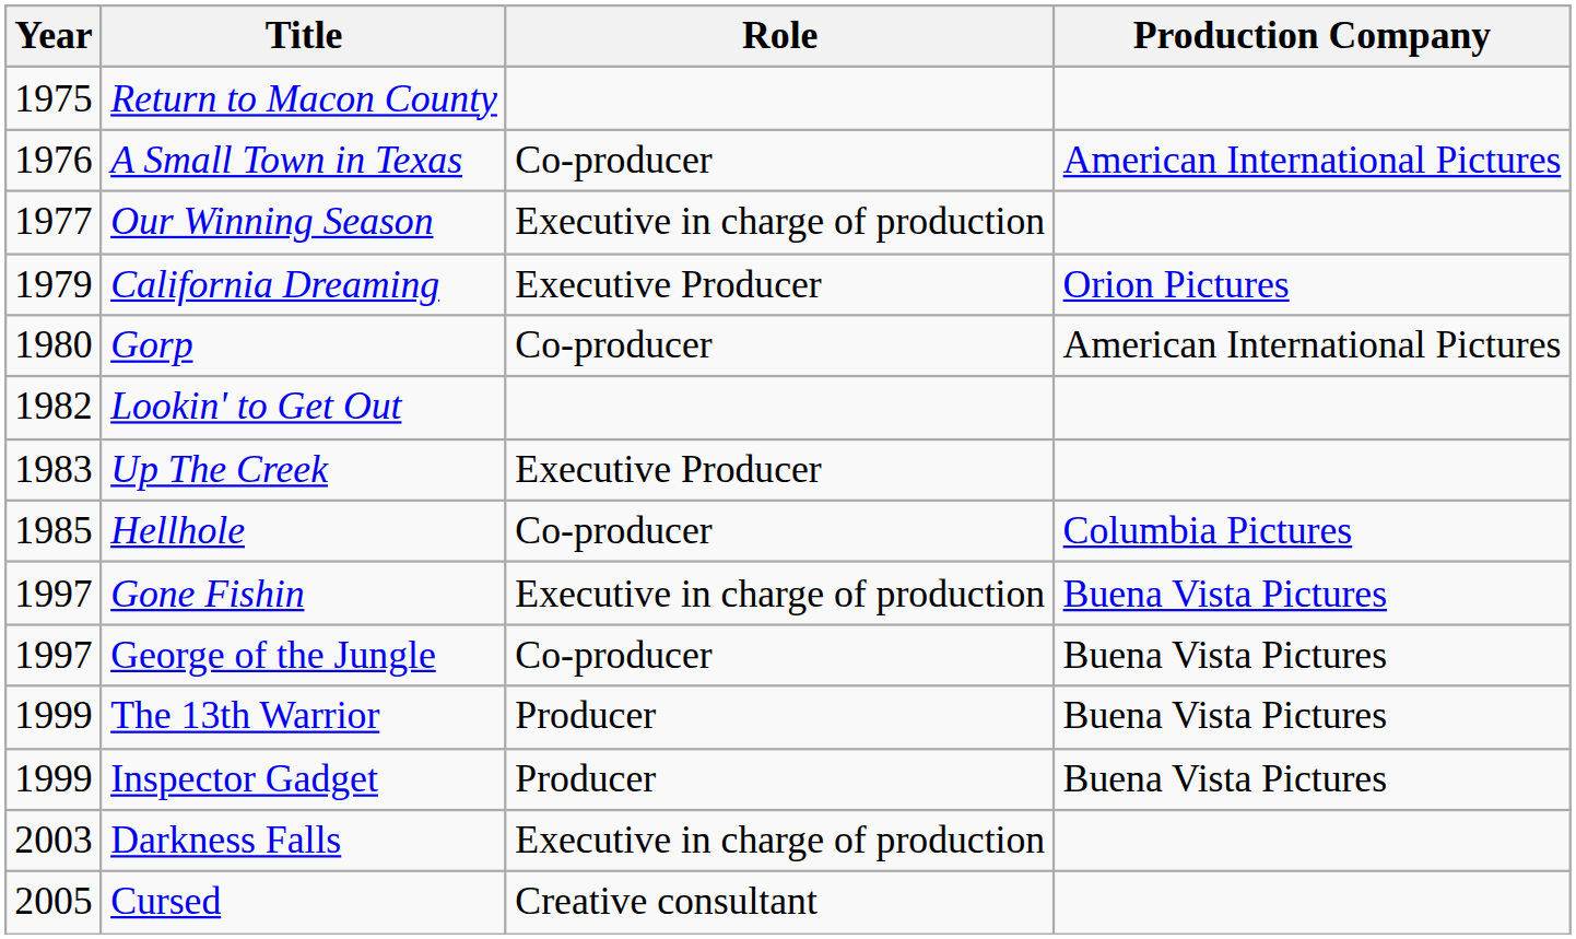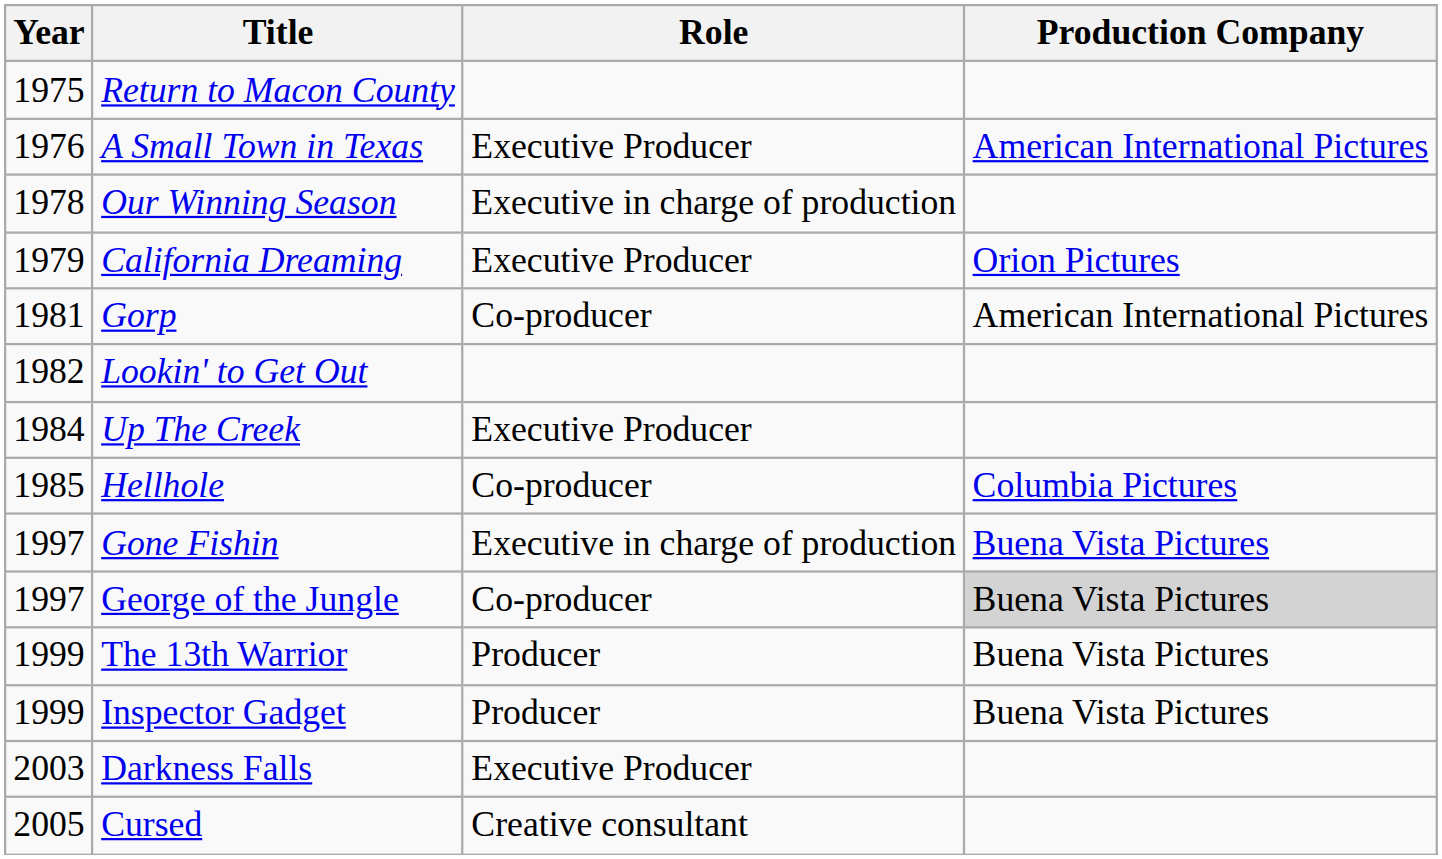A Small Town in Texas | Role: Co-producer -> Executive Producer
Our Winning Season | Year: 1977 -> 1978
Gorp | Year: 1980 -> 1981
Up The Creek | Year: 1983 -> 1984
George of the Jungle | Production Company: no background -> lightgrey background
Darkness Falls | Role: Executive in charge of production -> Executive Producer
